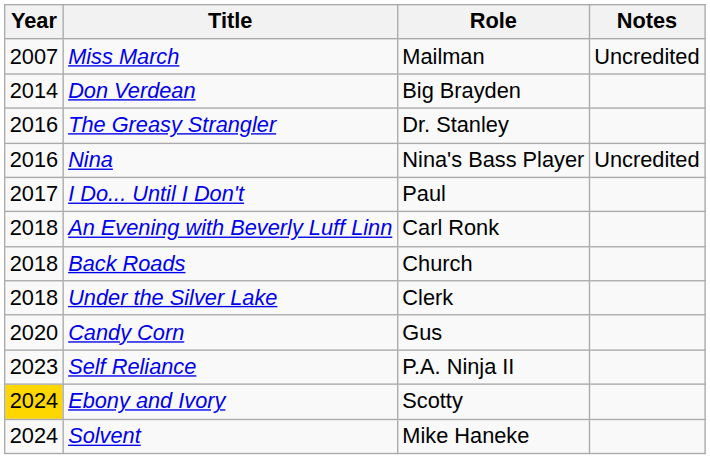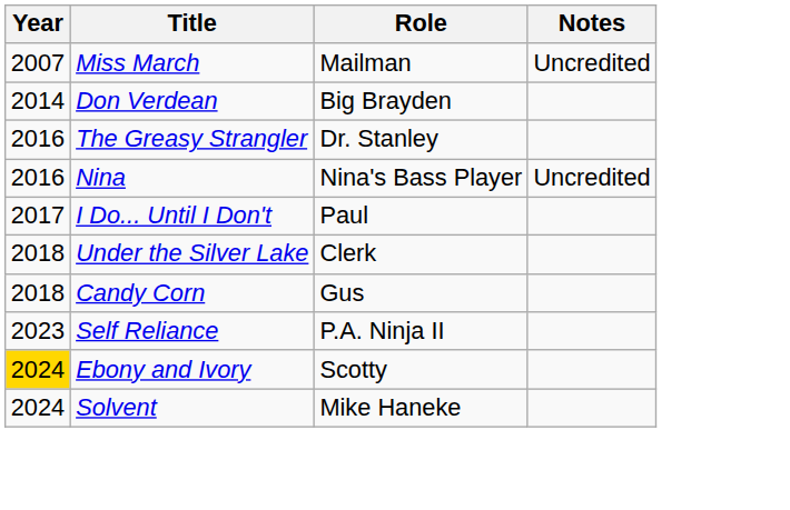- row: 2018 | An Evening with Beverly Luff Linn | Carl Ronk
- row: 2018 | Back Roads | Church
Candy Corn | Year: 2020 -> 2018
